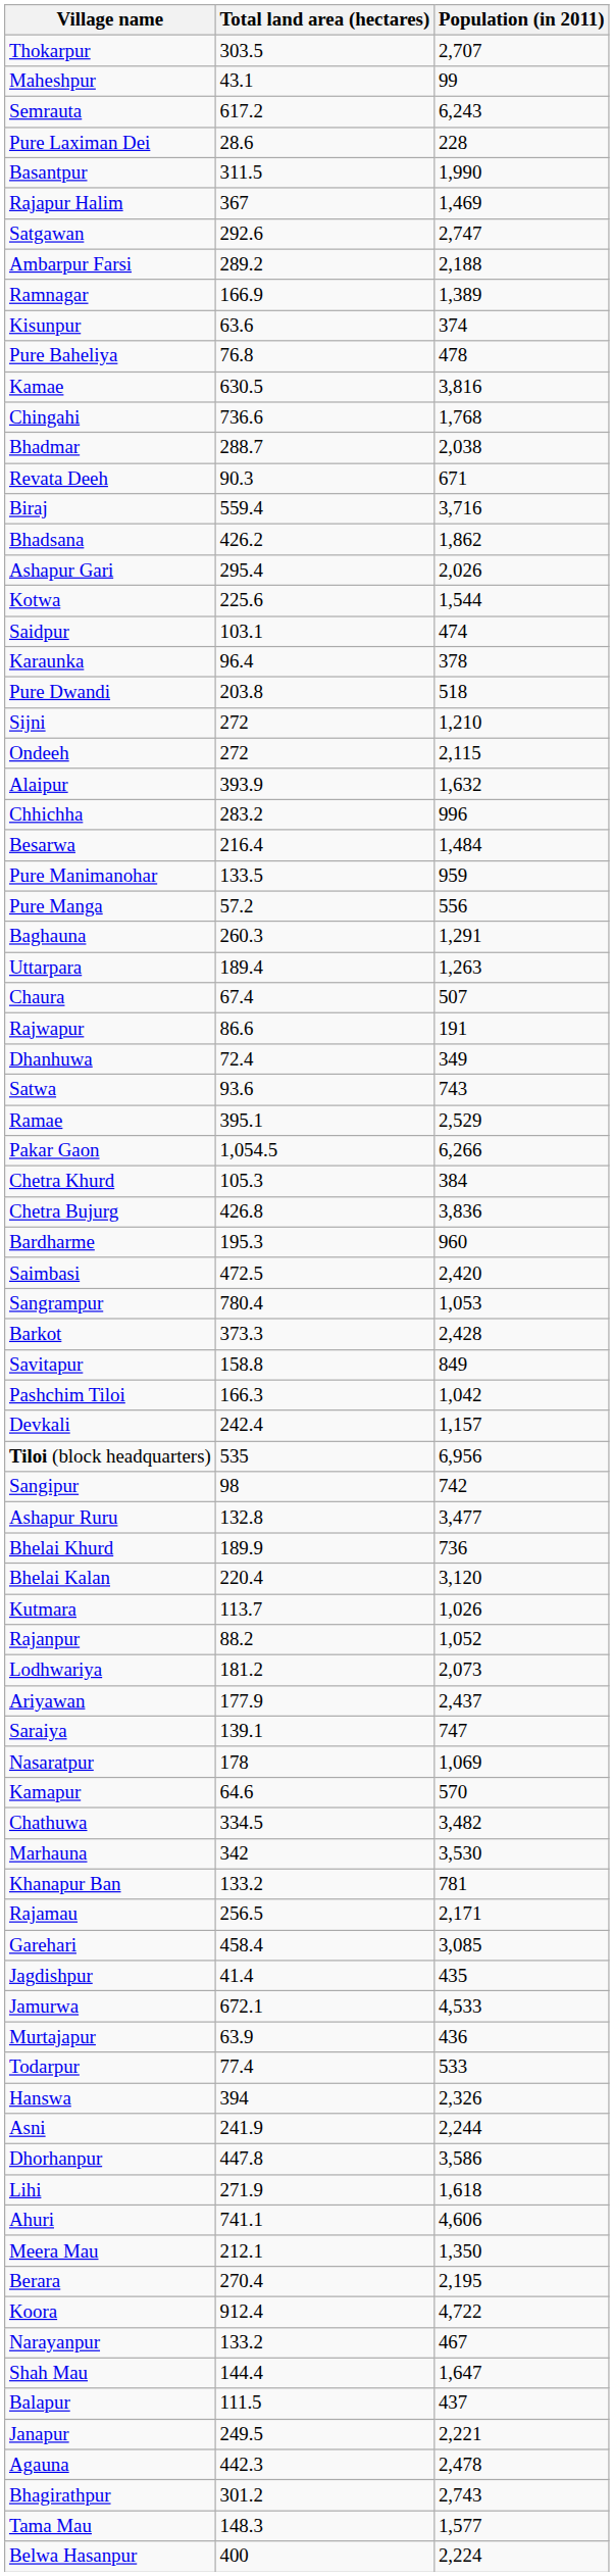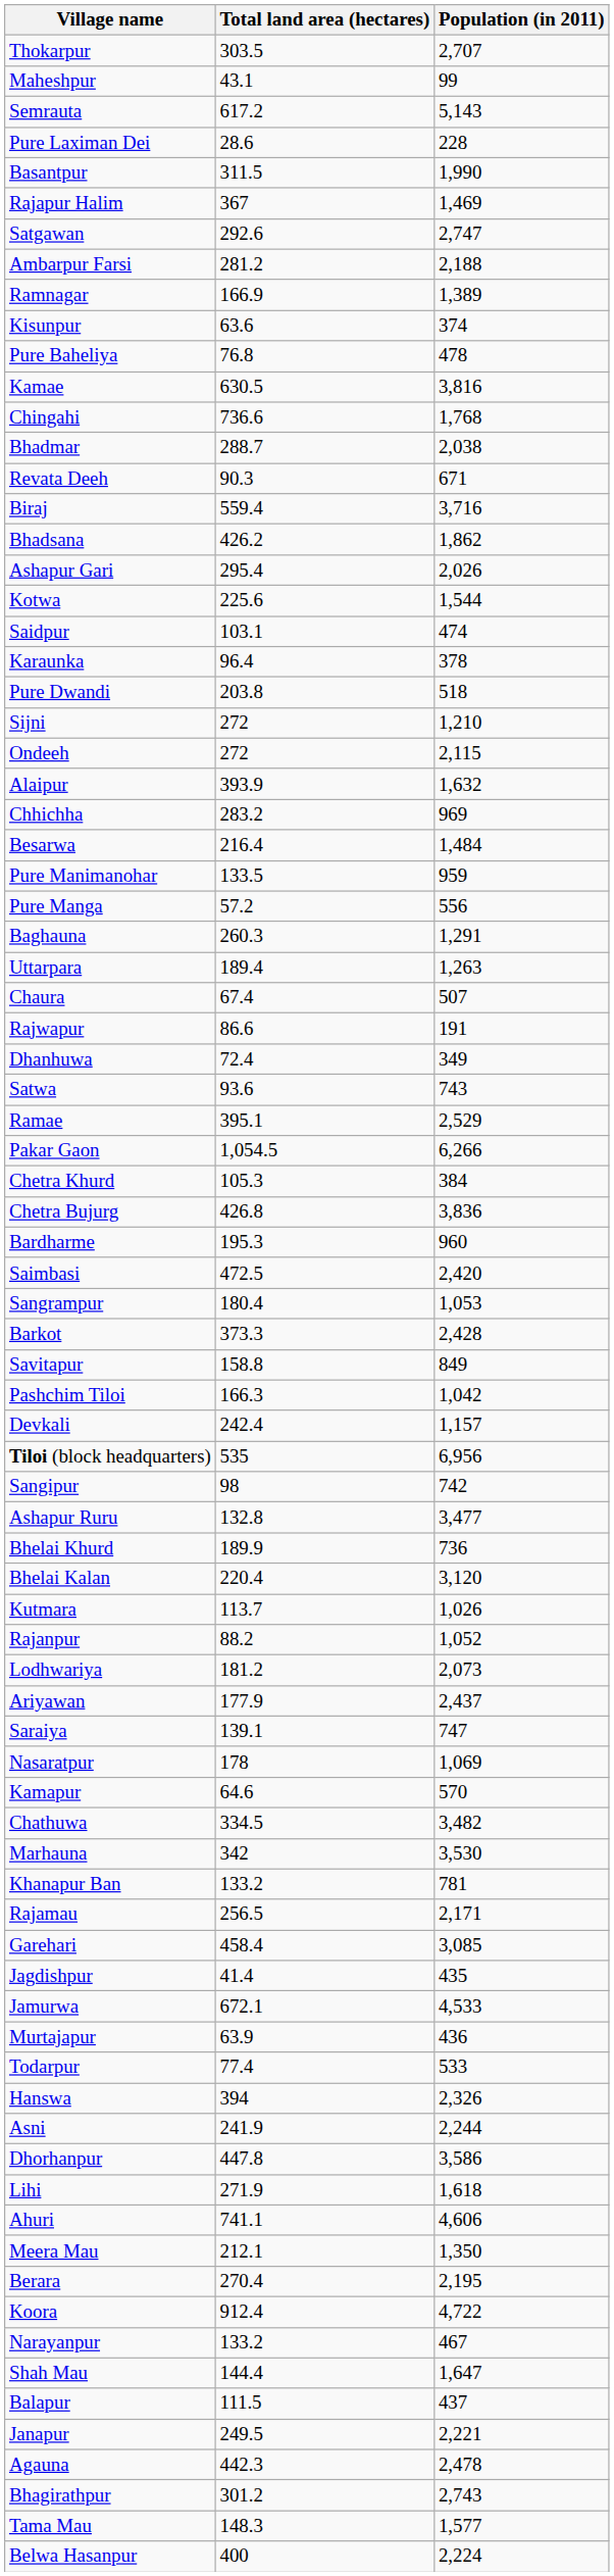Semrauta | Population (in 2011): 6,243 -> 5,143
Ambarpur Farsi | Total land area (hectares): 289.2 -> 281.2
Chhichha | Population (in 2011): 996 -> 969
Sangrampur | Total land area (hectares): 780.4 -> 180.4
